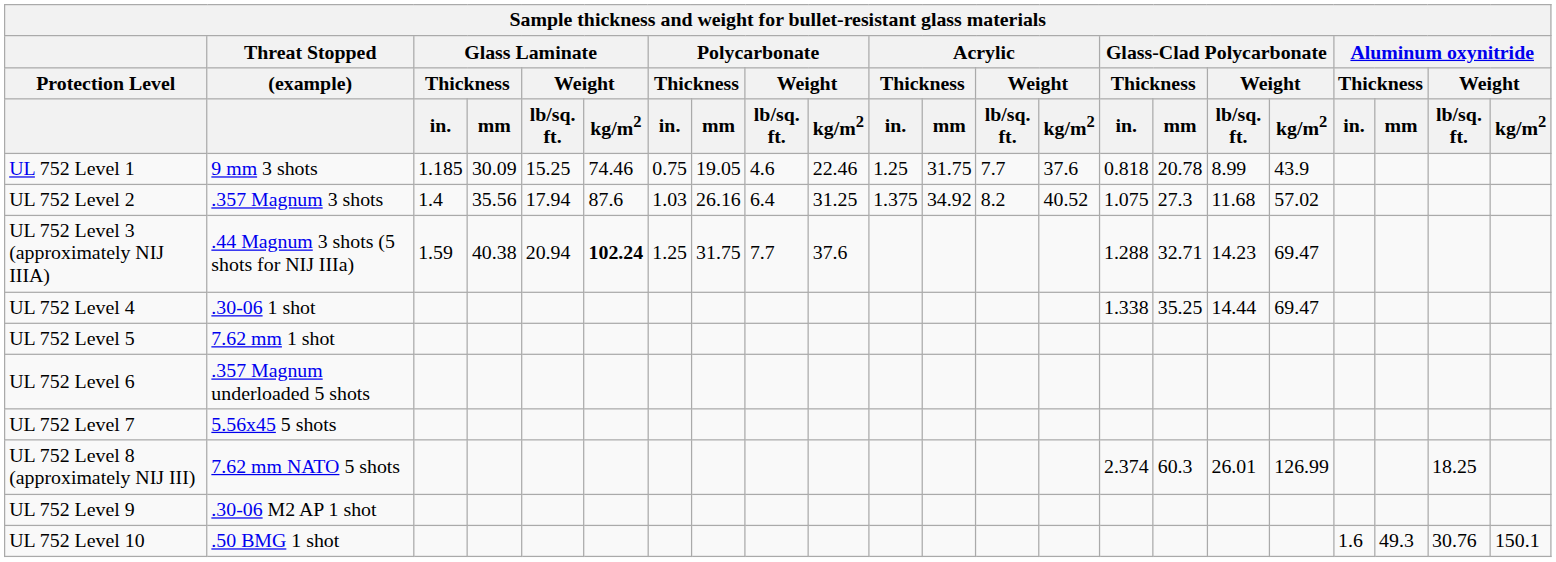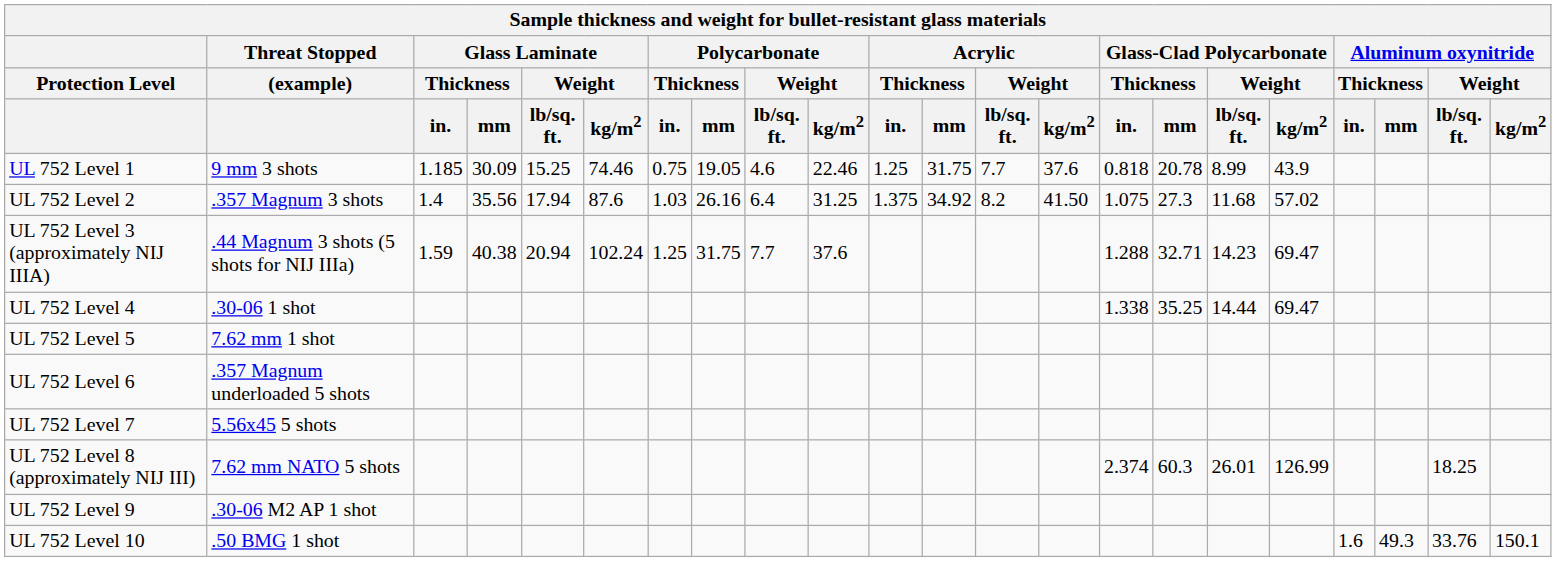UL 752 Level 2 | Acrylic / Weight / kg/m2: 40.52 -> 41.50
UL 752 Level 3 (approximately NIJ IIIA) | Glass Laminate / Weight / kg/m2: bold -> normal
UL 752 Level 10 | Aluminum oxynitride / Weight / lb/sq. ft.: 30.76 -> 33.76
